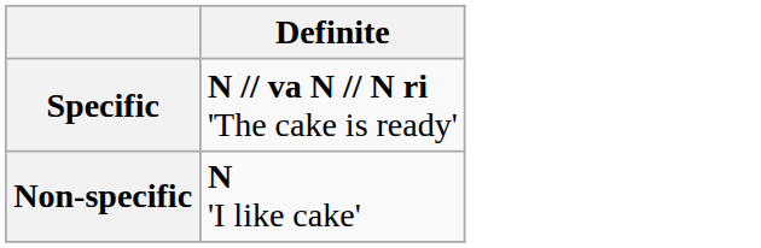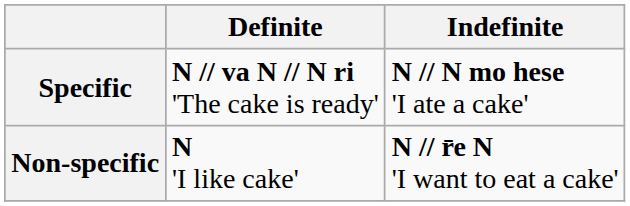+ column: Indefinite | N // N mo hese 'I ate a cake' | N // r̄e N 'I want to eat a cake'
